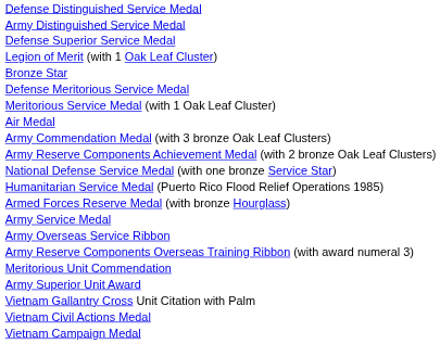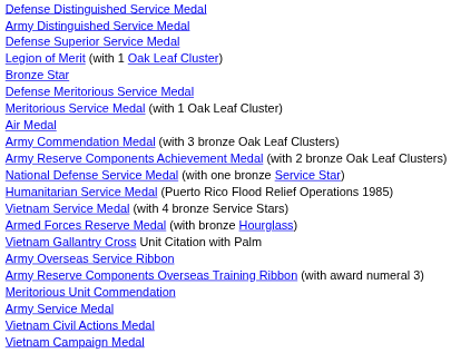+ row: Vietnam Service Medal (with 4 bronze Service Stars)
rows swapped: Army Service Medal <-> Vietnam Gallantry Cross Unit Citation with Palm
- row: Army Superior Unit Award
